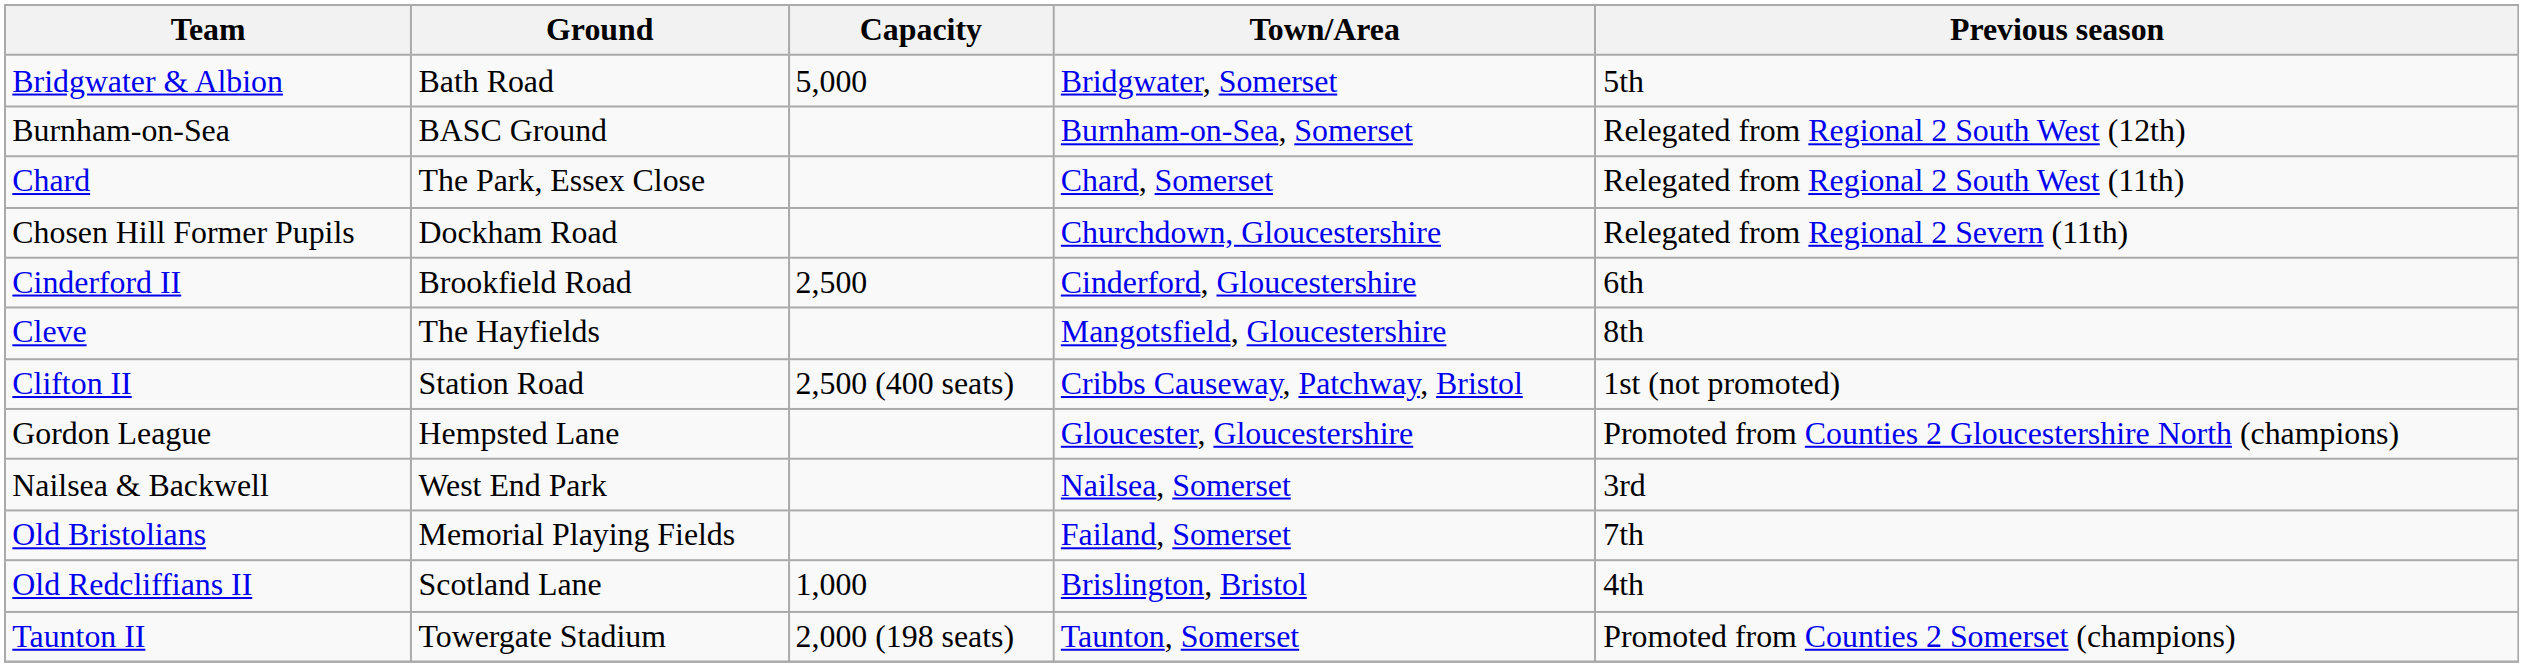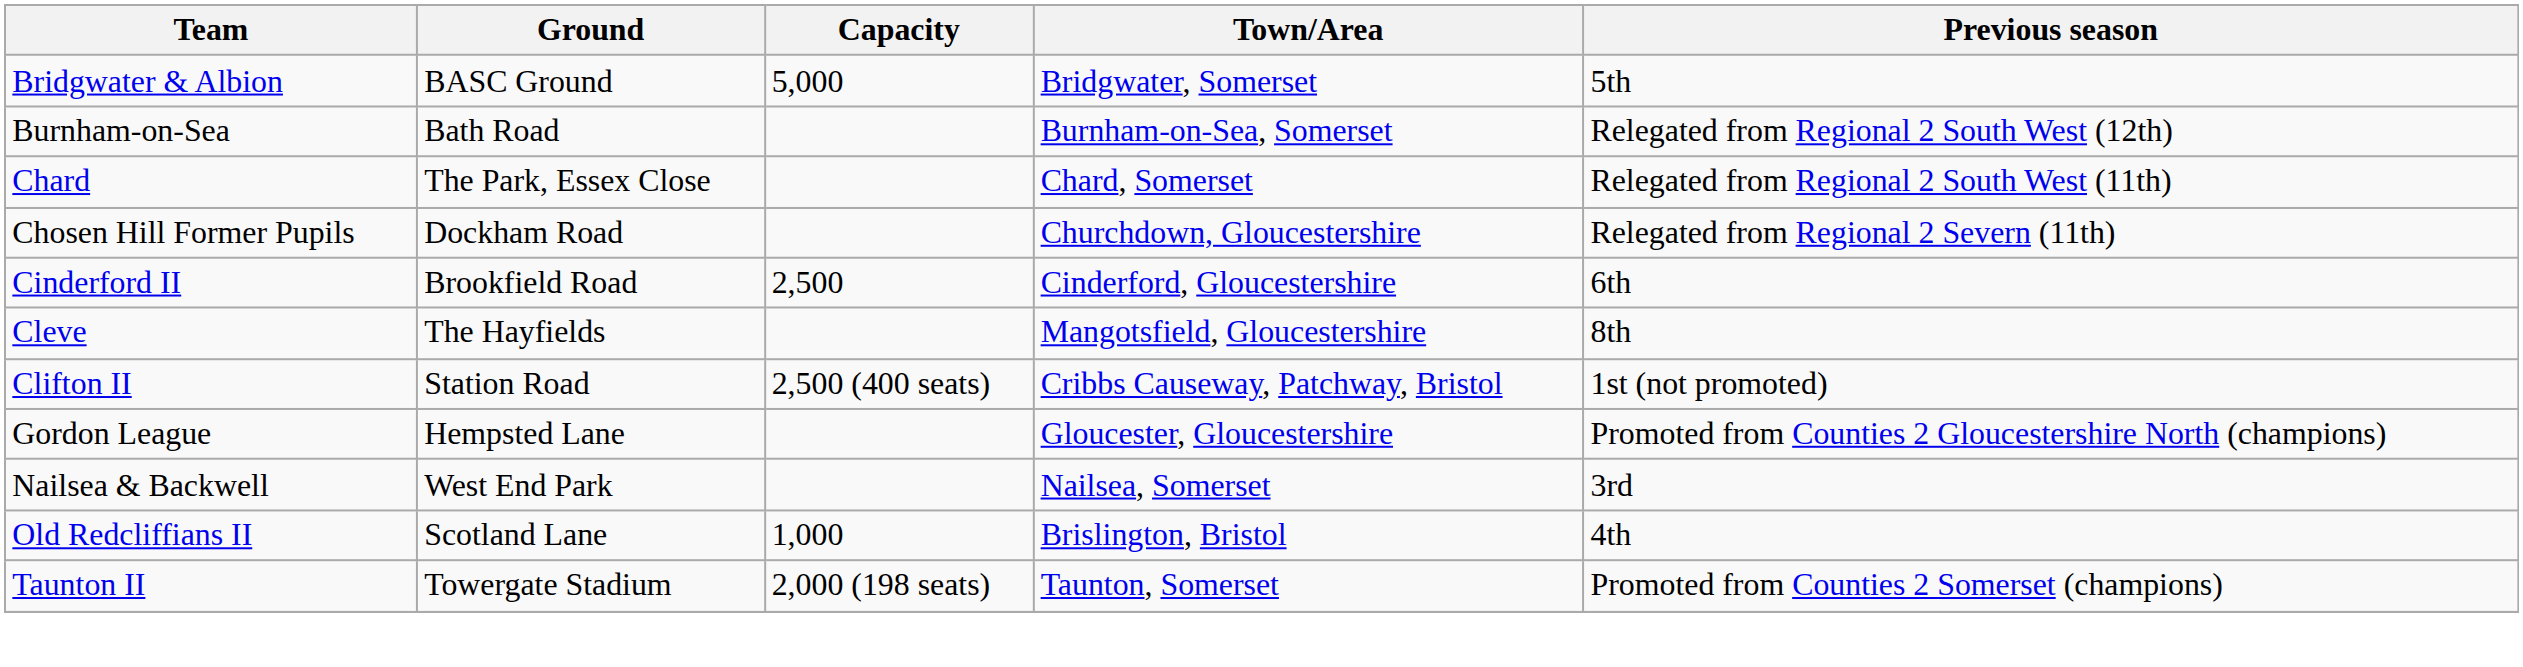Bridgwater & Albion | Ground: Bath Road -> BASC Ground
Burnham-on-Sea | Ground: BASC Ground -> Bath Road
- row: Old Bristolians | Memorial Playing Fields | Failand, Somerset | 7th
